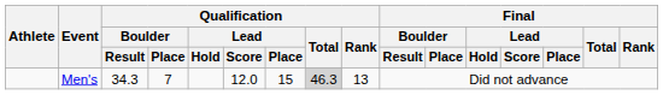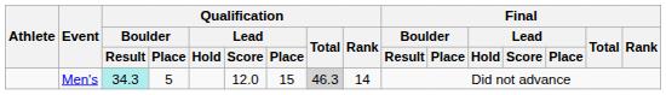Men's | Qualification / Boulder / Result: no background -> paleturquoise background
Men's | Qualification / Boulder / Place: 7 -> 5
Men's | Qualification / Rank: 13 -> 14
